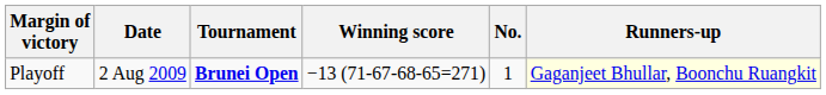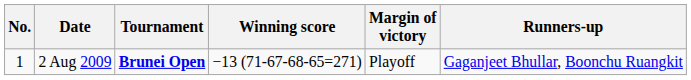columns swapped: No. <-> Margin of victory
2 Aug 2009 | Runners-up: lightyellow background -> no background
